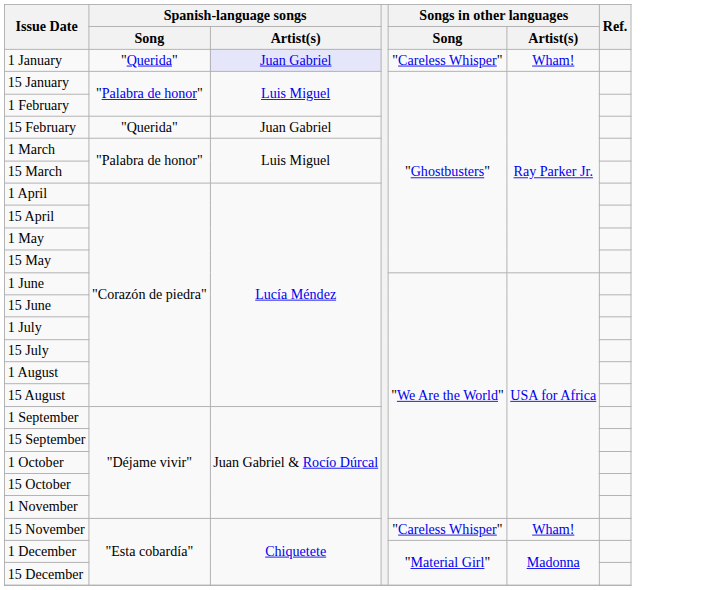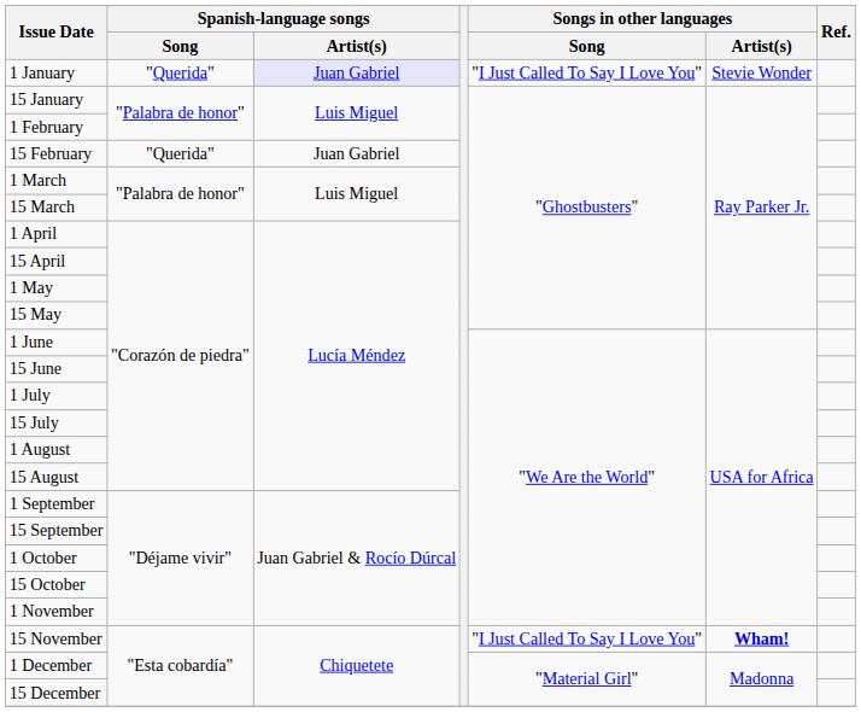1 January | Songs in other languages / Song: "Careless Whisper" -> "I Just Called To Say I Love You"
1 January | Songs in other languages / Artist(s): Wham! -> Stevie Wonder
15 November | Songs in other languages / Song: "Careless Whisper" -> "I Just Called To Say I Love You"
15 November | Songs in other languages / Artist(s): normal -> bold
